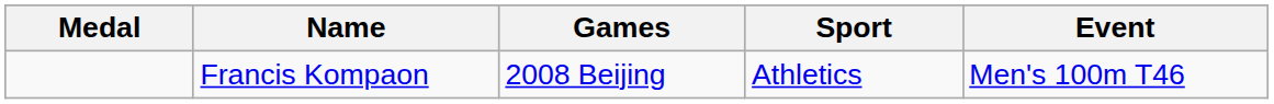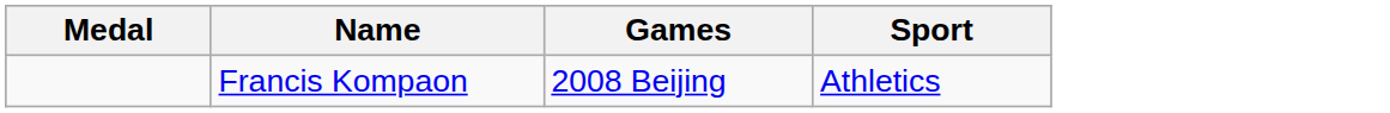- column: Event | Men's 100m T46
